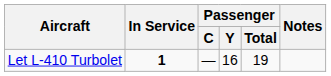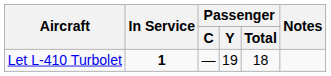Let L-410 Turbolet | Passenger / Y: 16 -> 19
Let L-410 Turbolet | Passenger / Total: 19 -> 18
